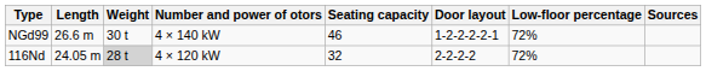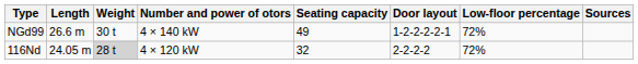NGd99 | Seating capacity: 46 -> 49
